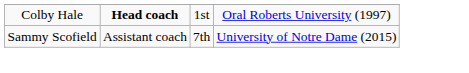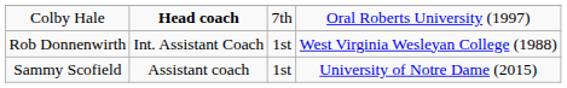Colby Hale | column 3: 1st -> 7th
+ row: Rob Donnenwirth | Int. Assistant Coach | 1st | West Virginia Wesleyan College (1988)
Sammy Scofield | column 3: 7th -> 1st
